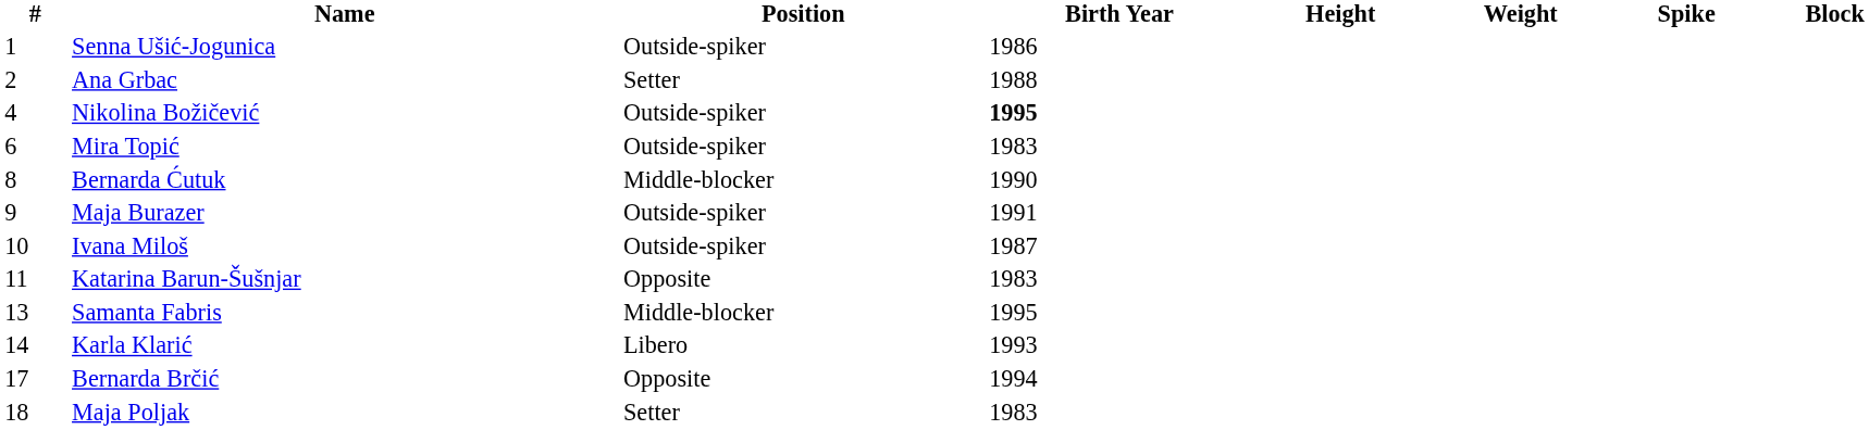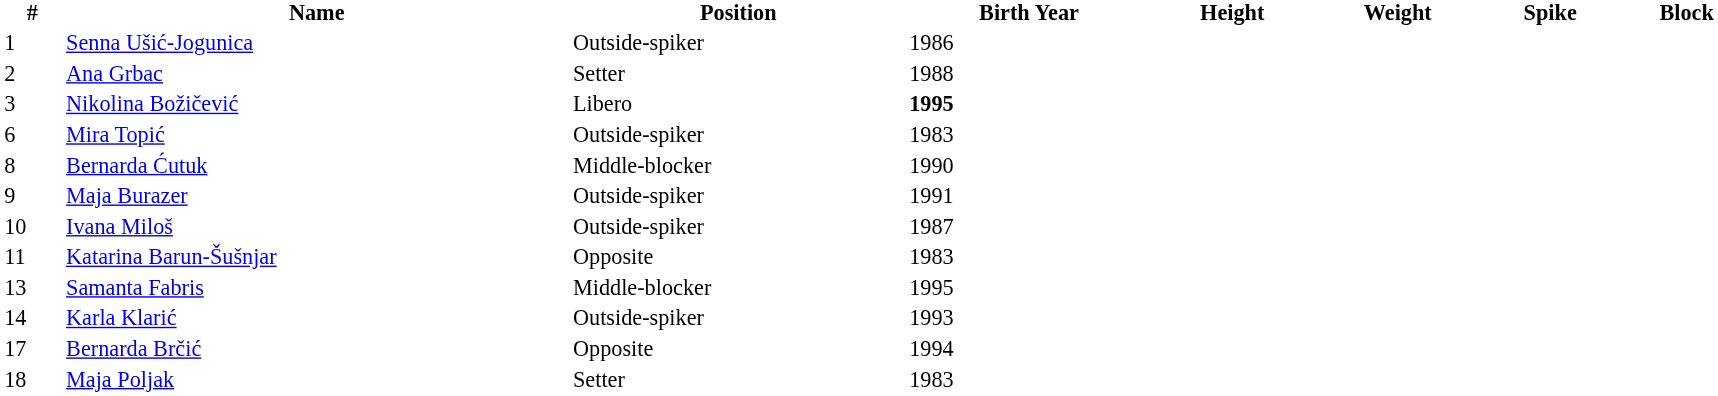Nikolina Božičević | #: 4 -> 3
Nikolina Božičević | Position: Outside-spiker -> Libero
Karla Klarić | Position: Libero -> Outside-spiker
